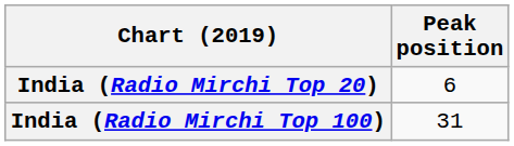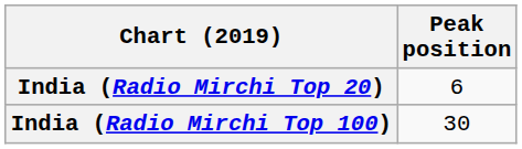India (Radio Mirchi Top 100) | Peak position: 31 -> 30
